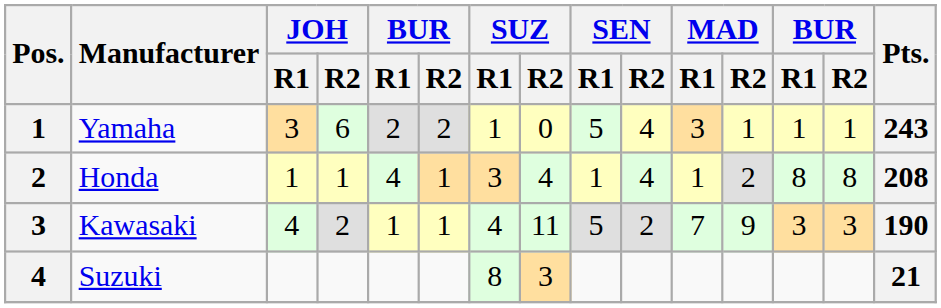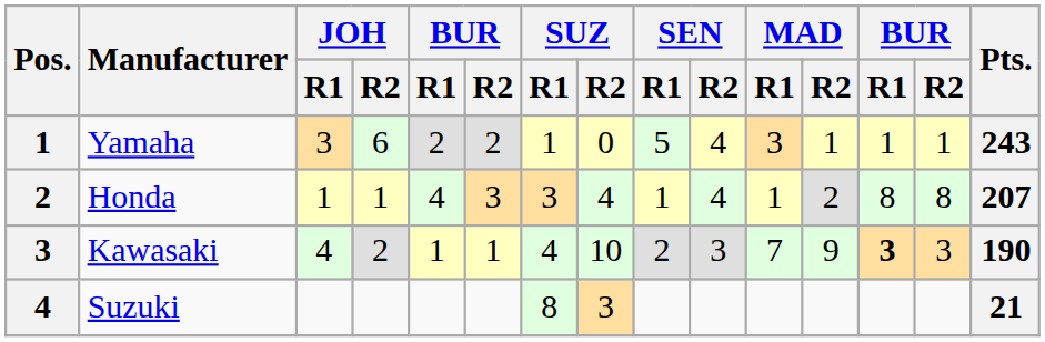Honda | column 6: 1 -> 3
Honda | Pts.: 208 -> 207
Kawasaki | SUZ / R2: 11 -> 10
Kawasaki | SEN / R1: 5 -> 2
Kawasaki | SEN / R2: 2 -> 3
Kawasaki | column 13: normal -> bold
